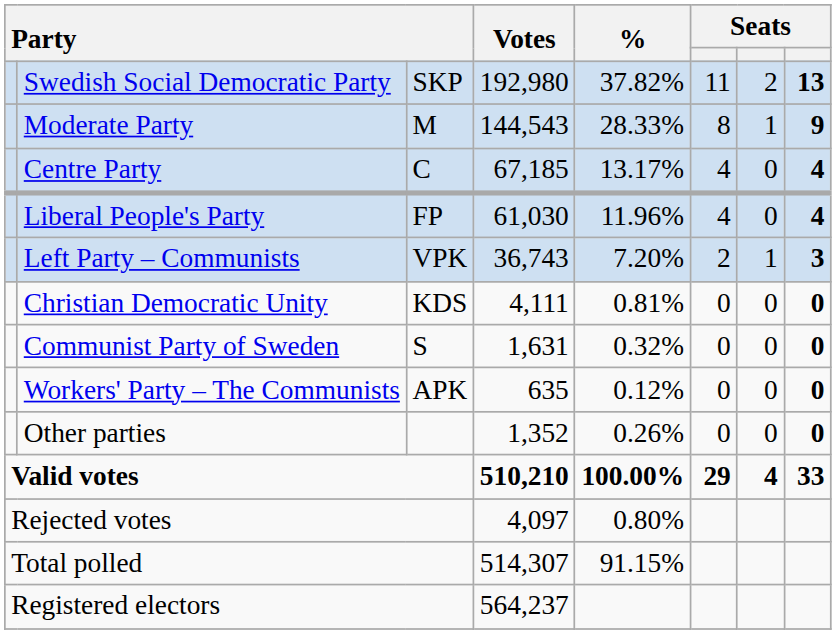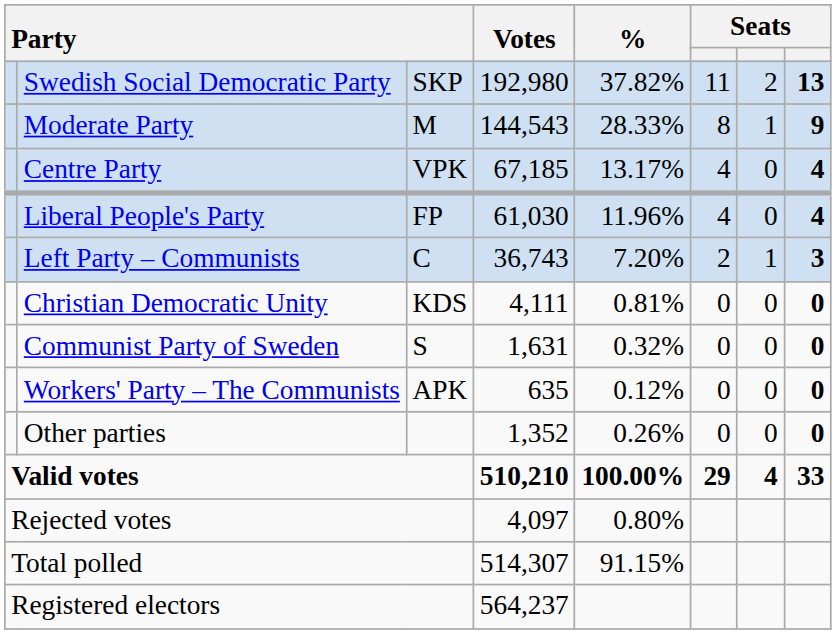Centre Party | column 3: C -> VPK
Left Party – Communists | column 3: VPK -> C
